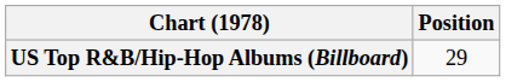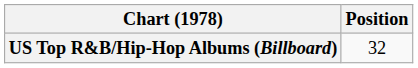US Top R&B/Hip-Hop Albums (Billboard) | Position: 29 -> 32
